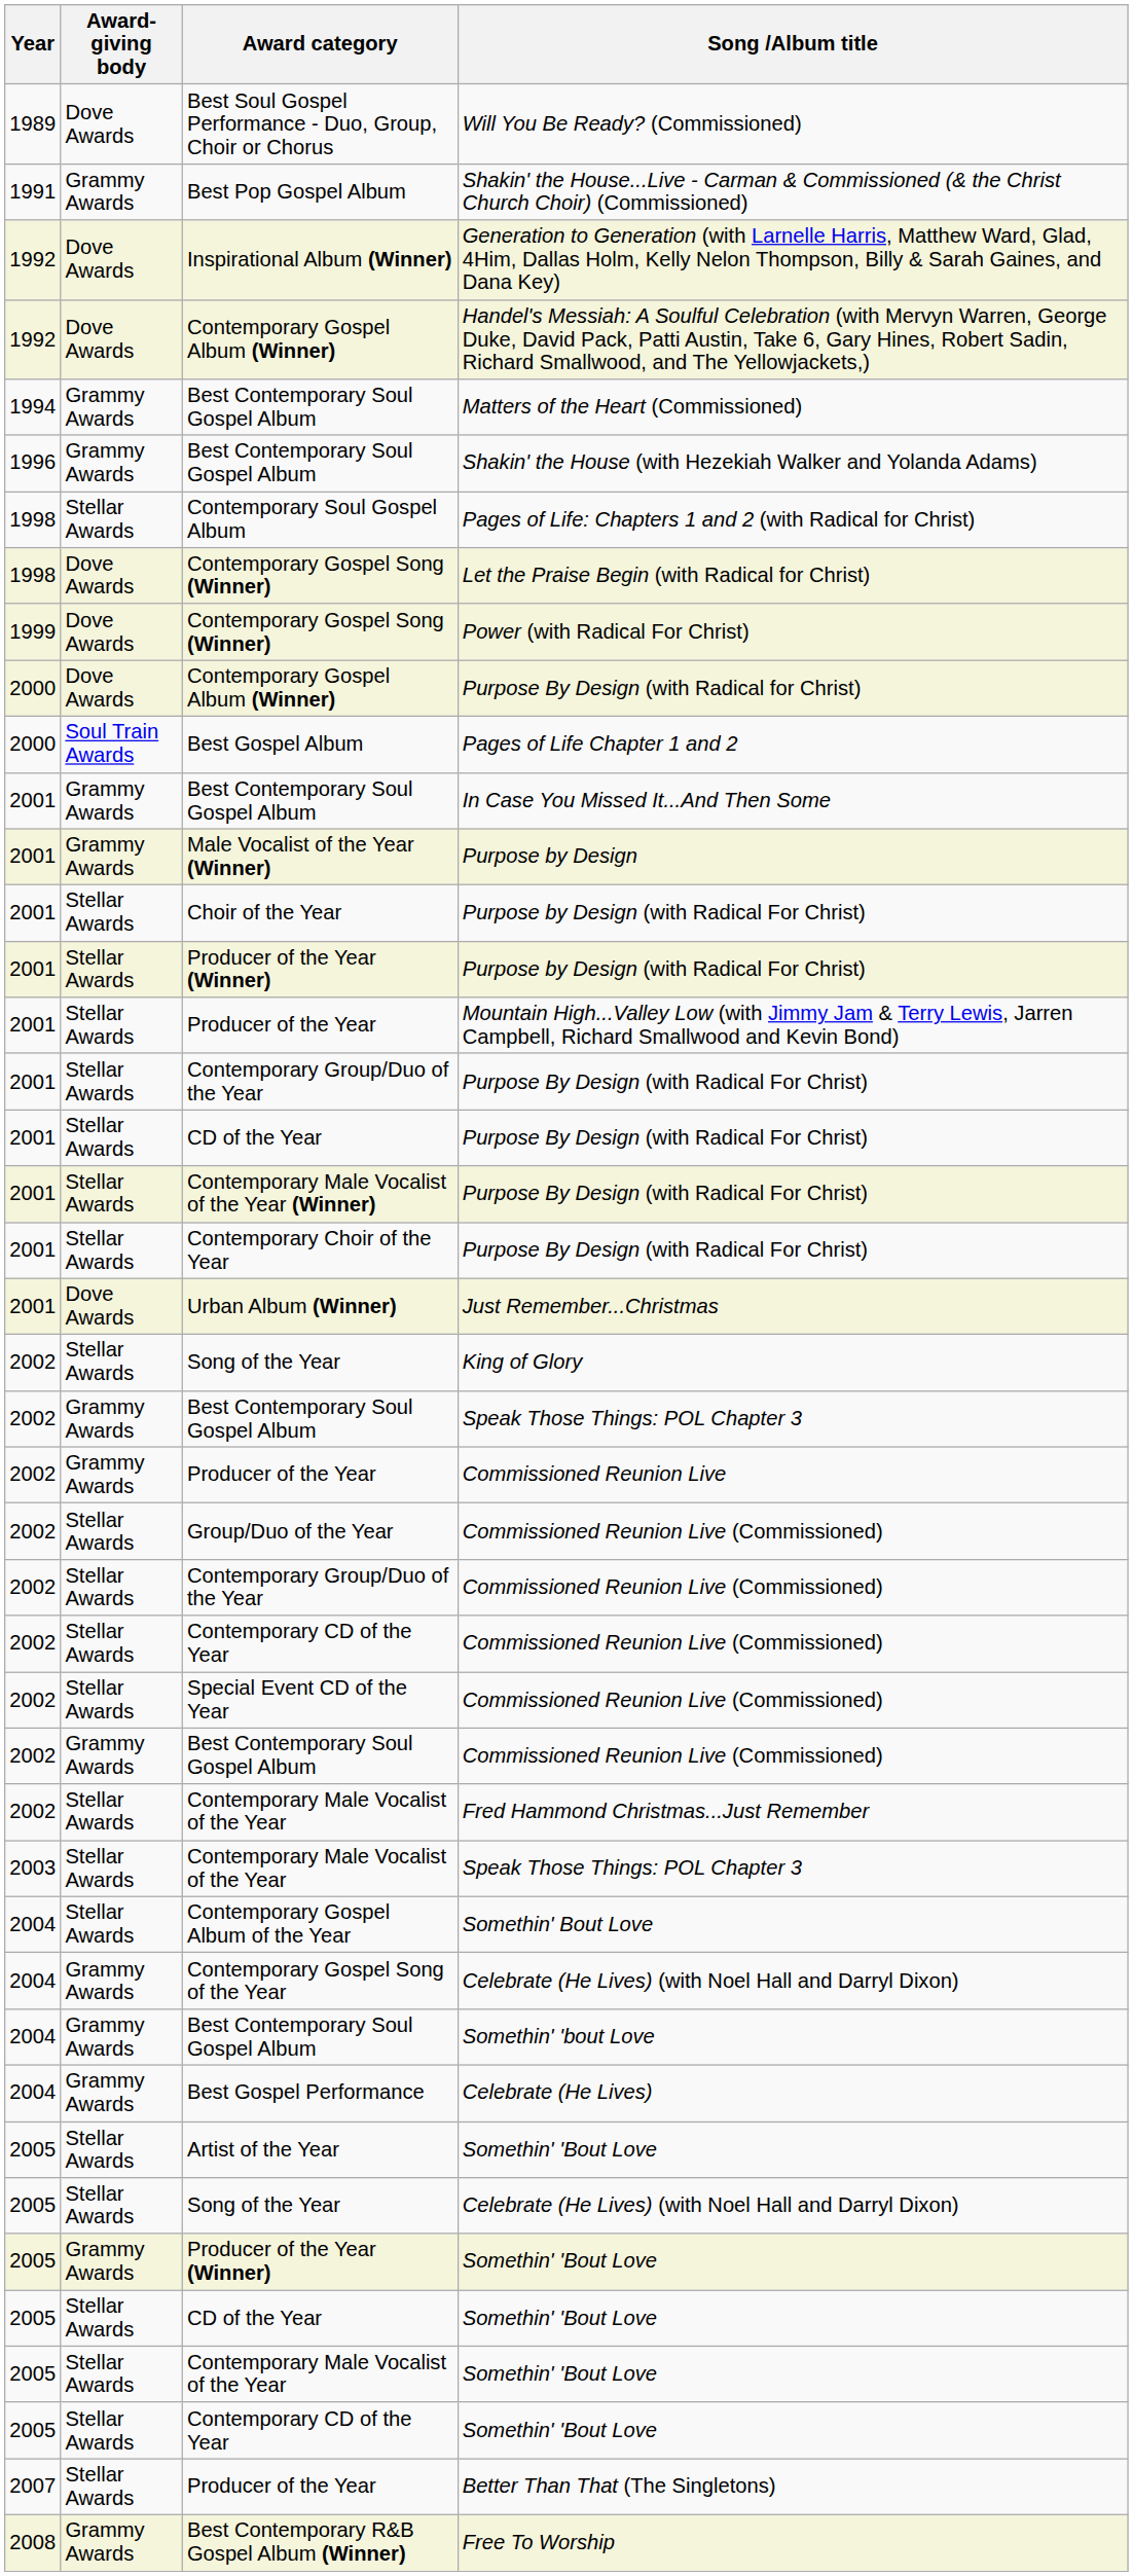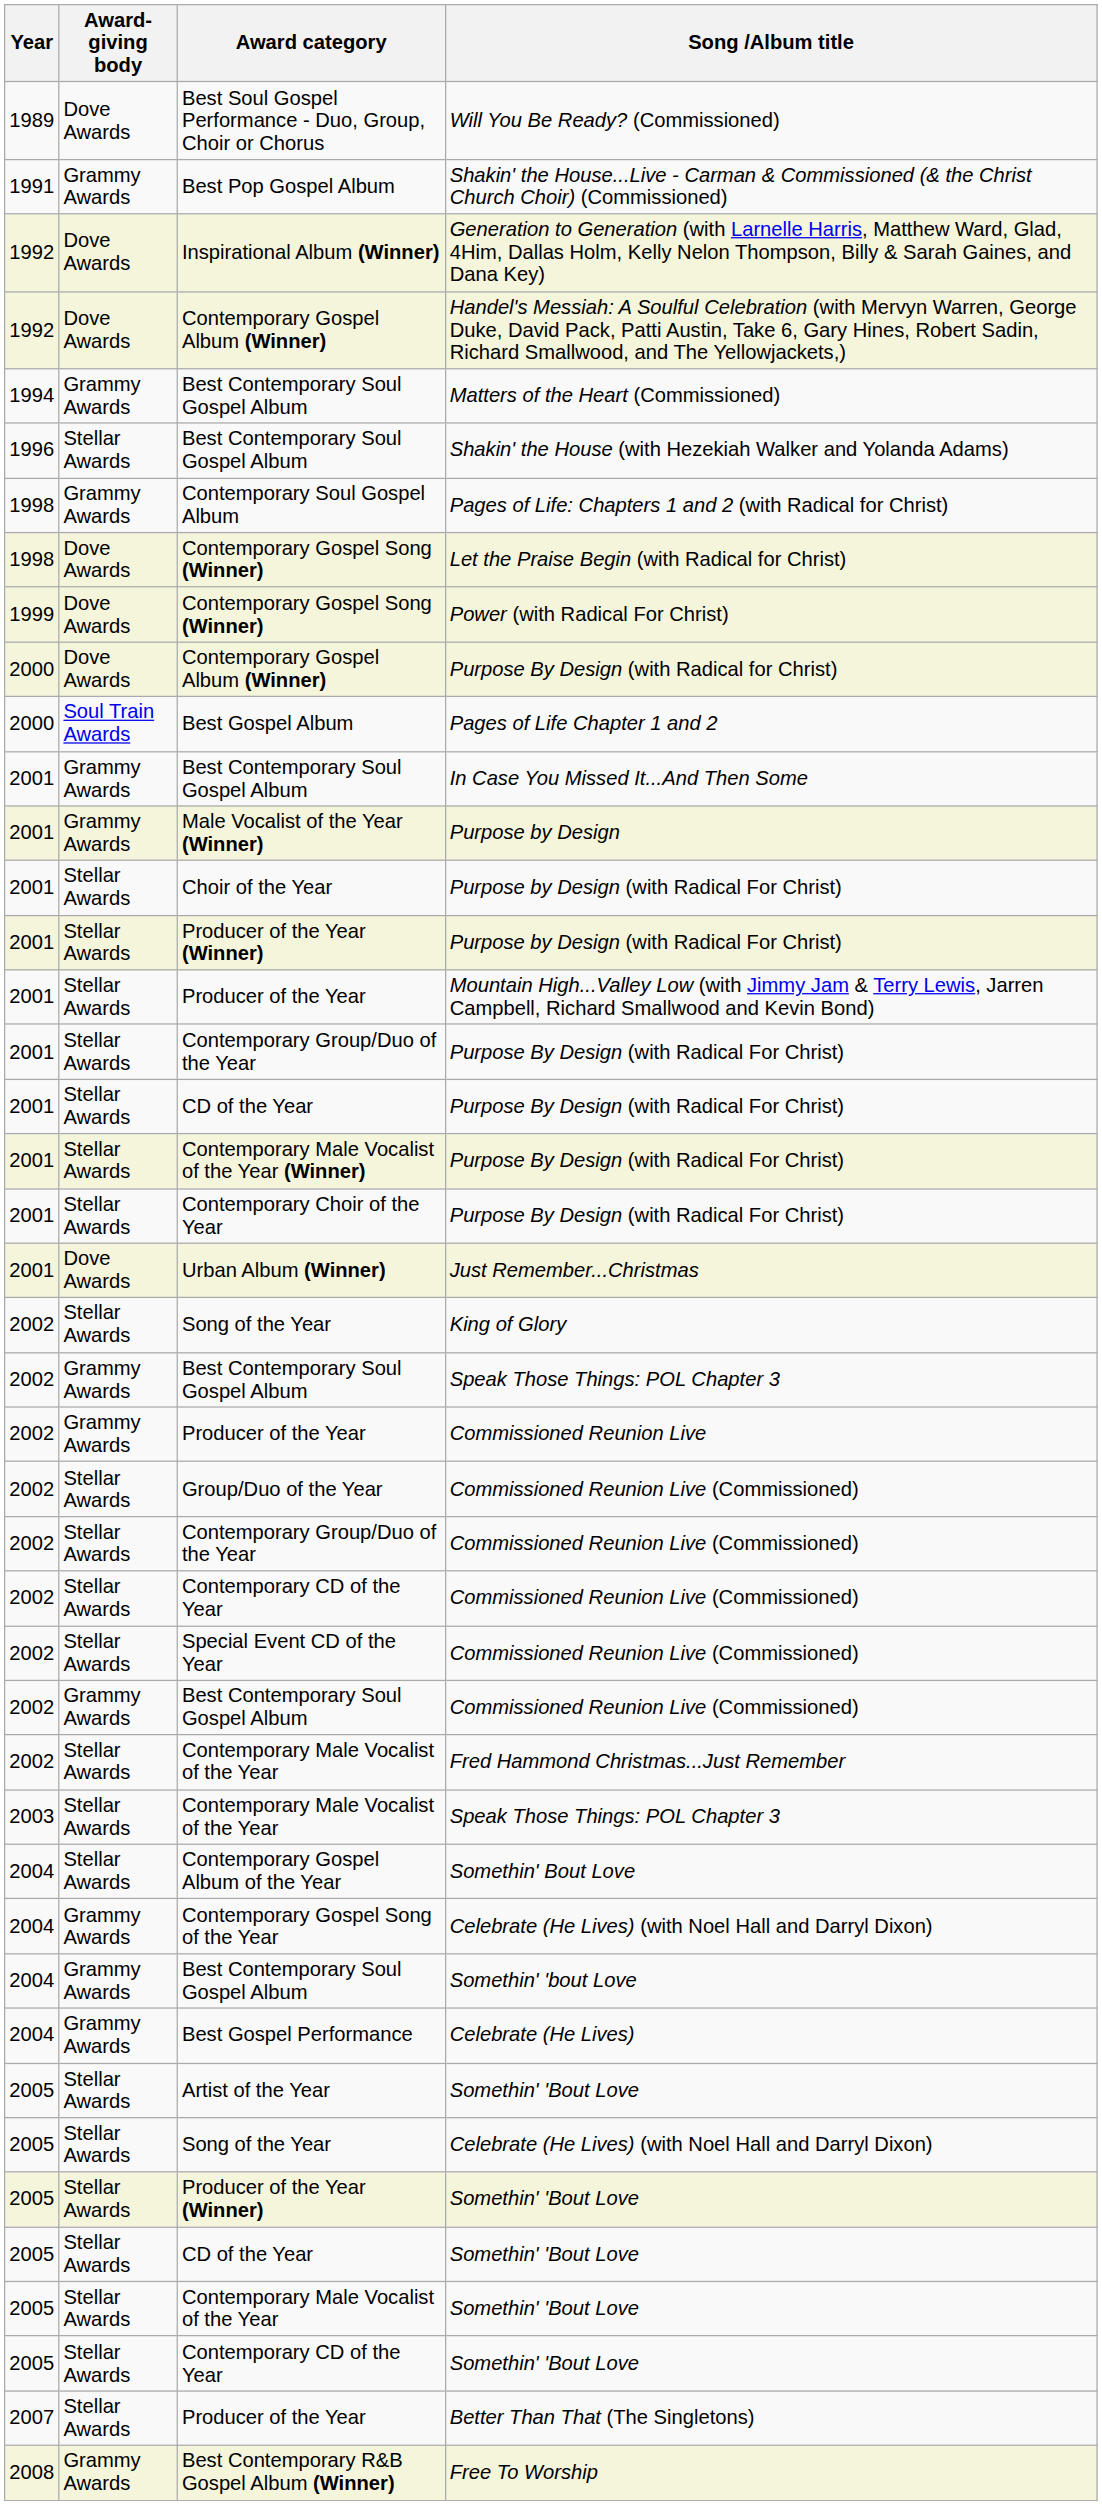Shakin' the House (with Hezekiah Walker and Yolanda Adams) | Award-giving body: Grammy Awards -> Stellar Awards
Pages of Life: Chapters 1 and 2 (with Radical for Christ) | Award-giving body: Stellar Awards -> Grammy Awards
Producer of the Year (Winner) / Somethin' 'Bout Love | Award-giving body: Grammy Awards -> Stellar Awards
